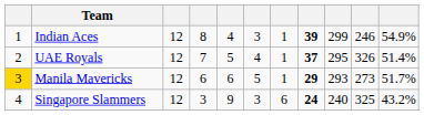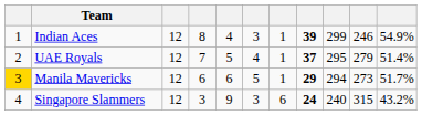UAE Royals | column 10: 326 -> 279
Manila Mavericks | column 9: 293 -> 294
Singapore Slammers | column 10: 325 -> 315
